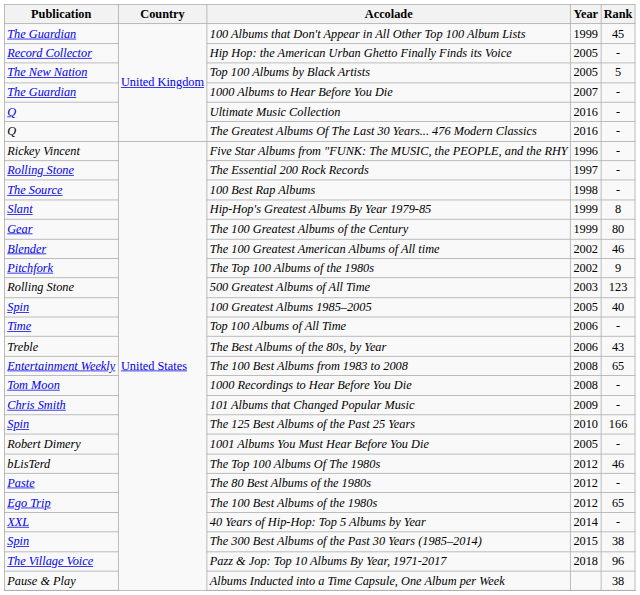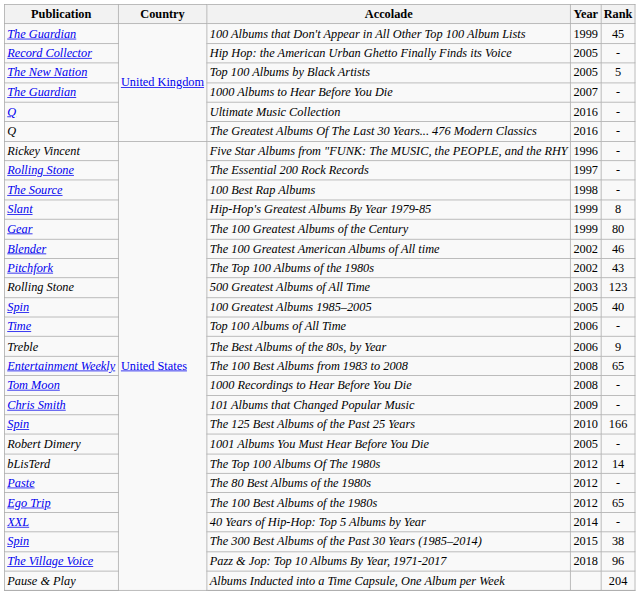The Top 100 Albums of the 1980s | Rank: 9 -> 43
The Best Albums of the 80s, by Year | Rank: 43 -> 9
The Top 100 Albums Of The 1980s | Rank: 46 -> 14
Albums Inducted into a Time Capsule, One Album per Week | Rank: 38 -> 204
